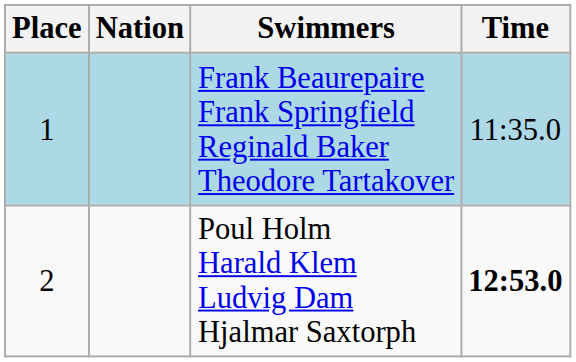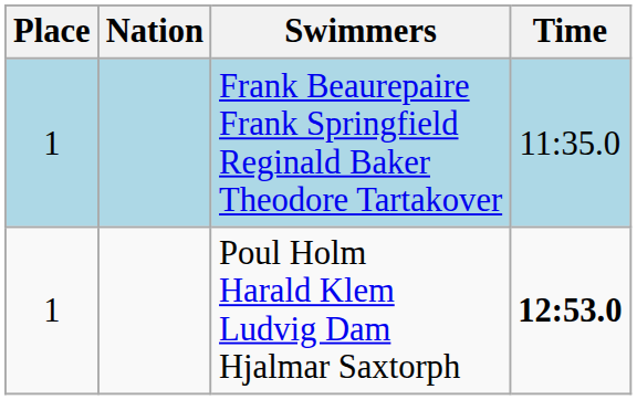Poul Holm Harald Klem Ludvig Dam Hjalmar Saxtorph | Place: 2 -> 1
